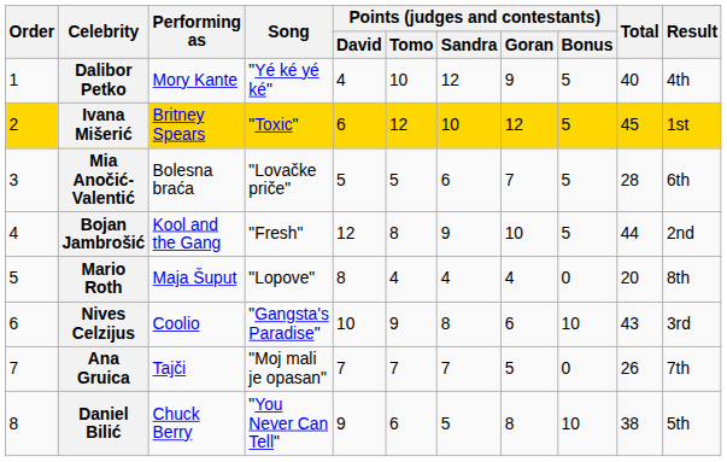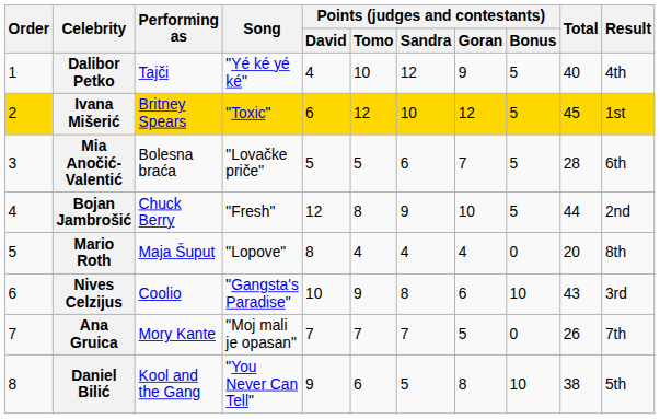Dalibor Petko | Performing as: Mory Kante -> Tajči
Bojan Jambrošić | Performing as: Kool and the Gang -> Chuck Berry
Ana Gruica | Performing as: Tajči -> Mory Kante
Daniel Bilić | Performing as: Chuck Berry -> Kool and the Gang
